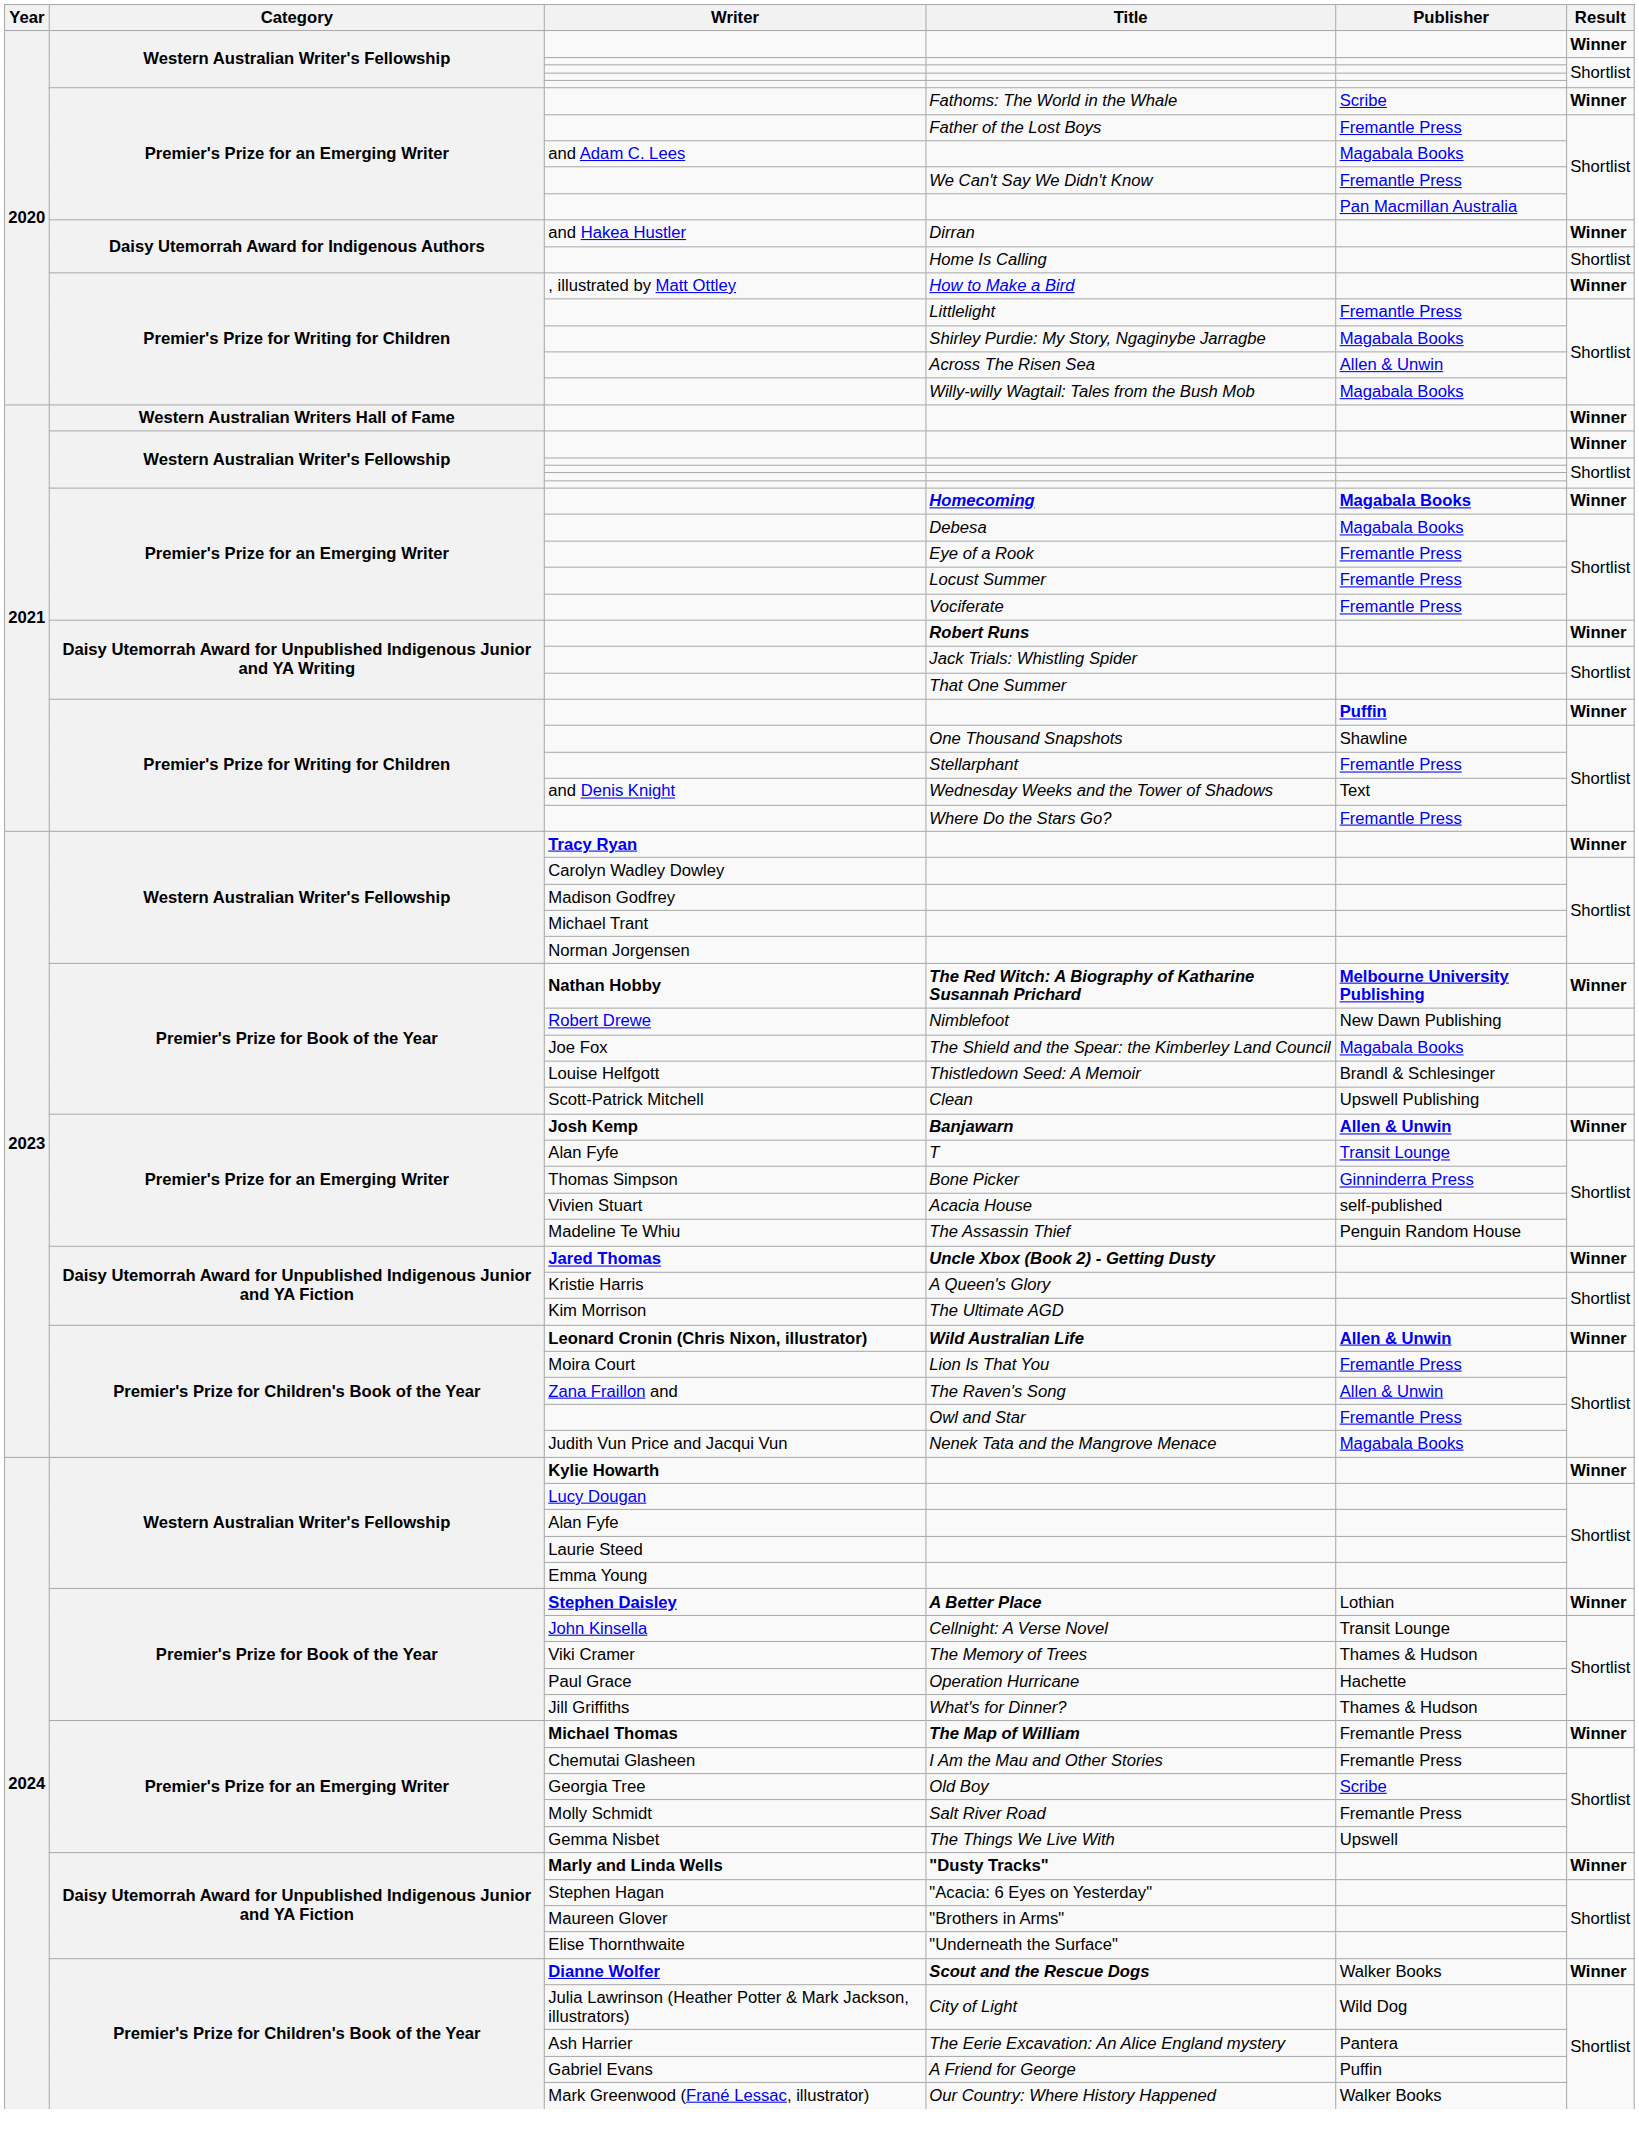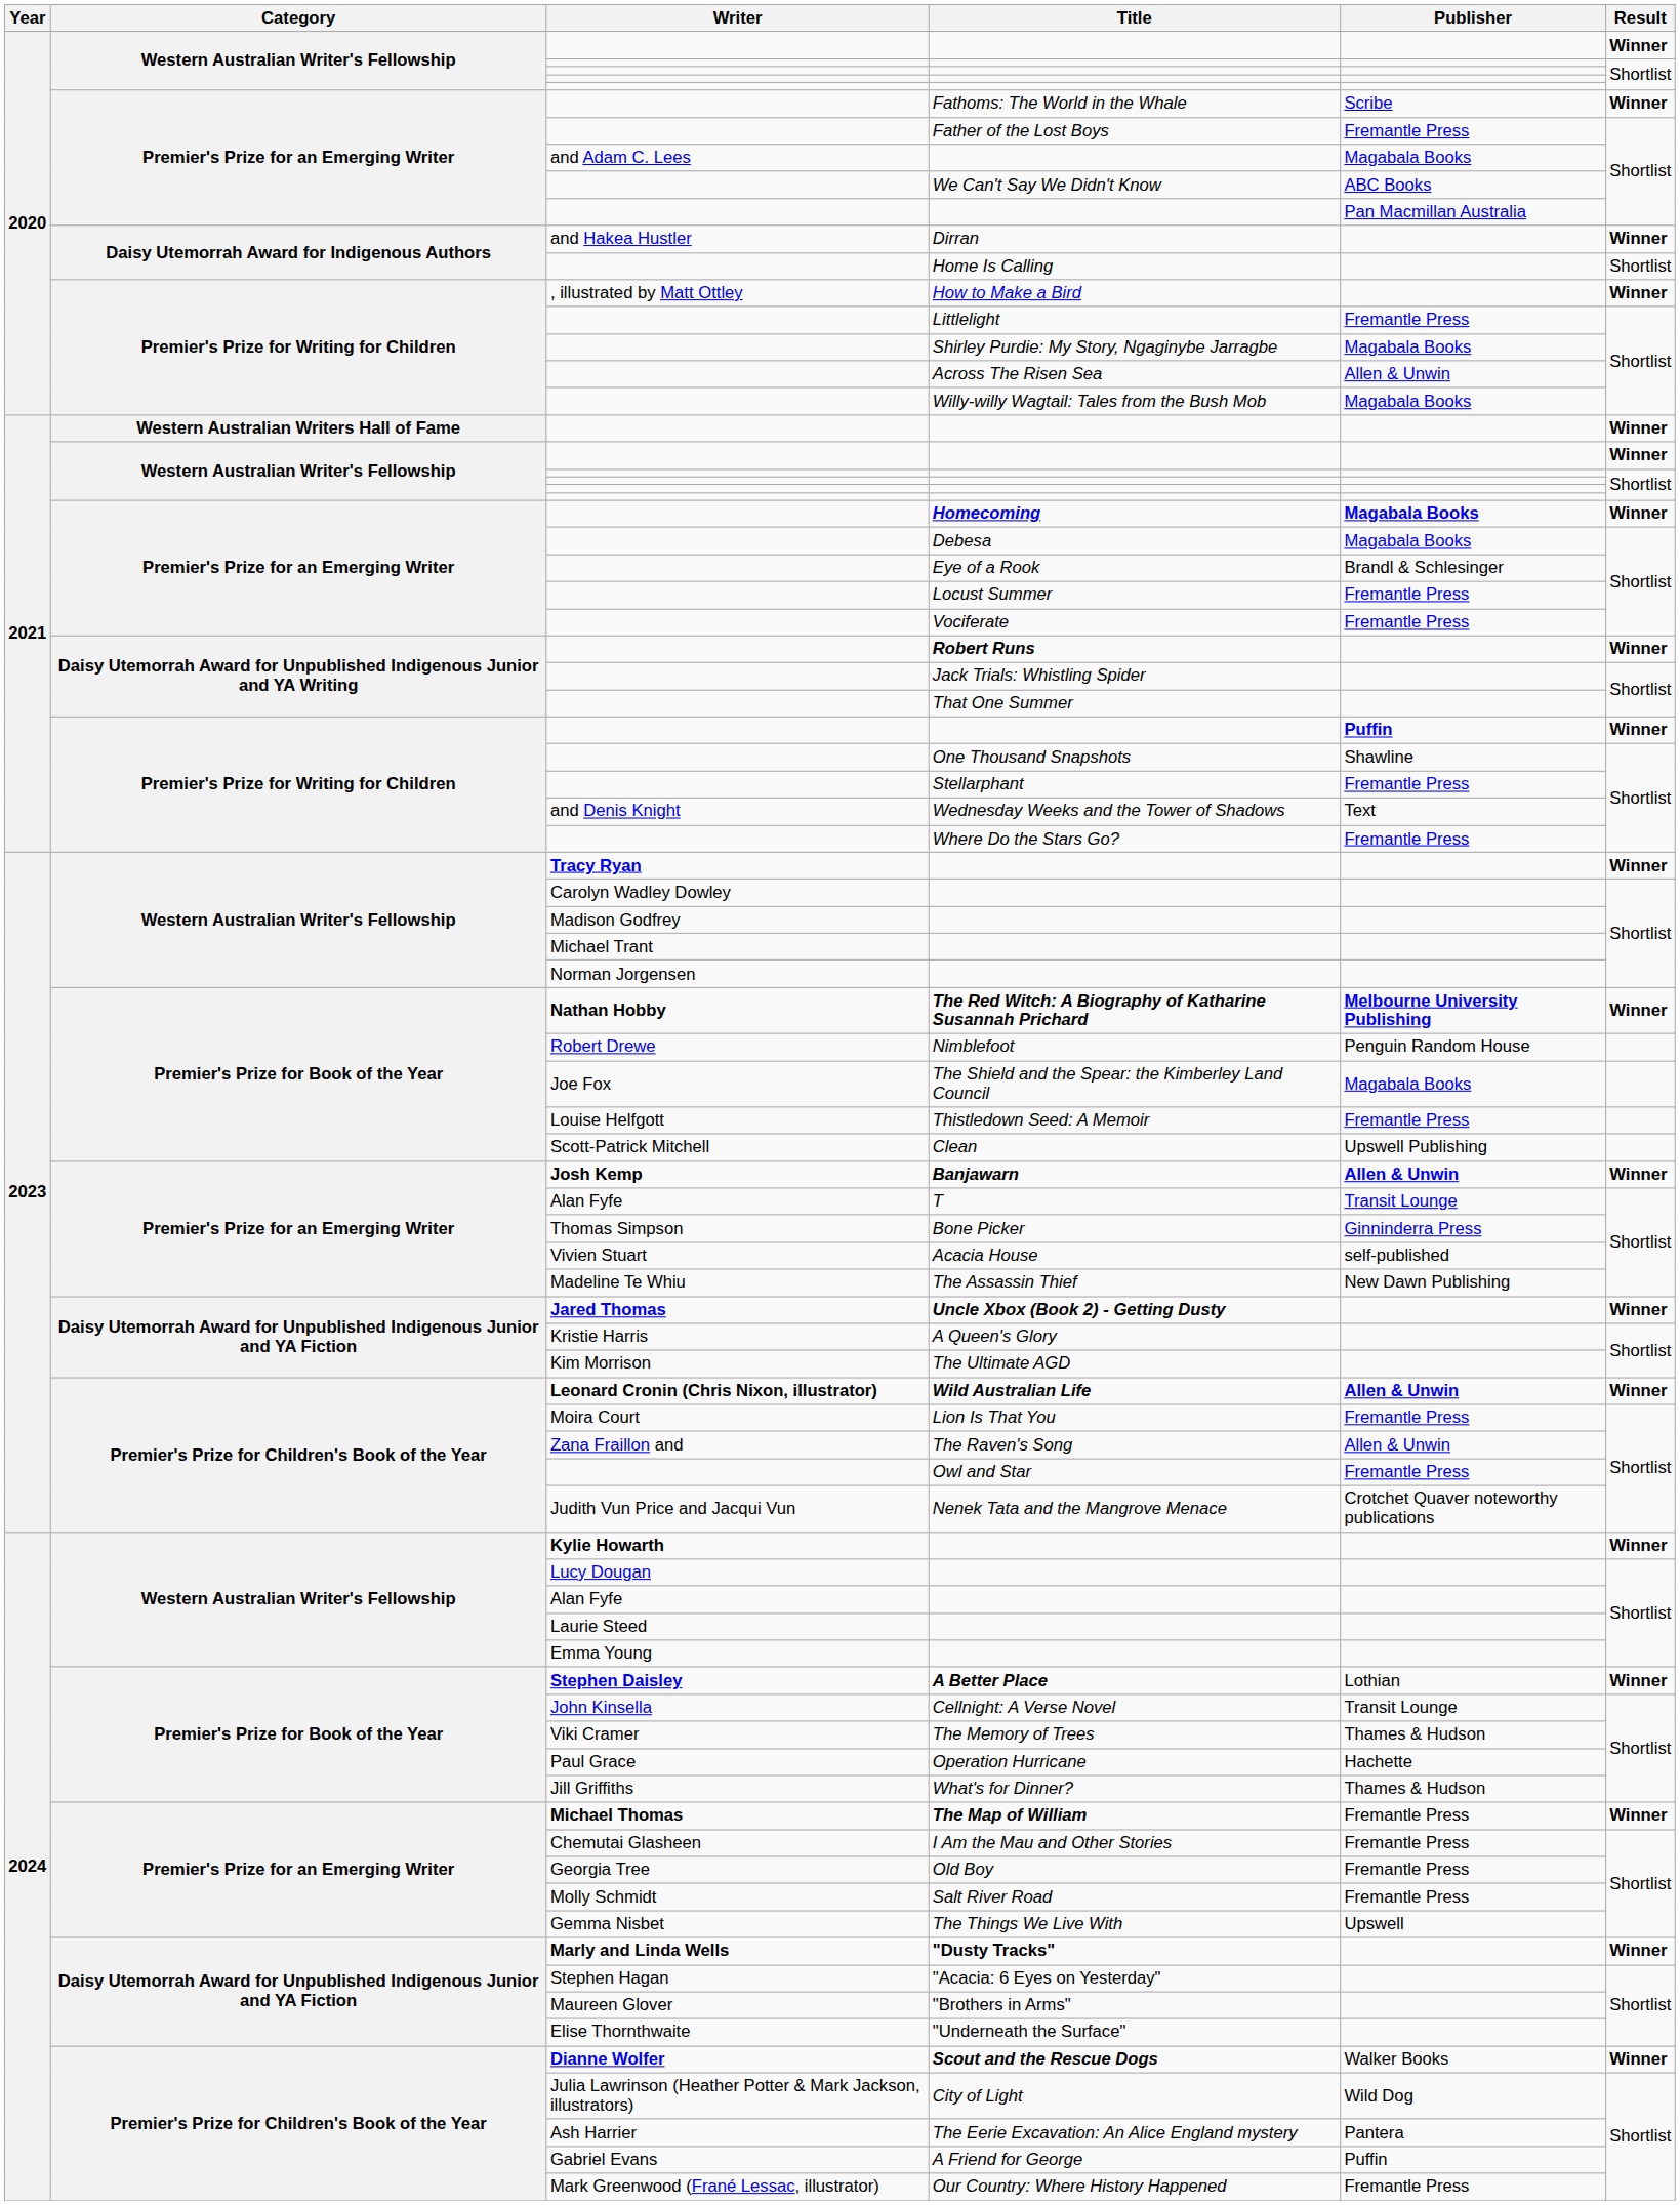We Can't Say We Didn't Know | Publisher: Fremantle Press -> ABC Books
Eye of a Rook | Publisher: Fremantle Press -> Brandl & Schlesinger
Nimblefoot | Publisher: New Dawn Publishing -> Penguin Random House
Thistledown Seed: A Memoir | Publisher: Brandl & Schlesinger -> Fremantle Press
The Assassin Thief | Publisher: Penguin Random House -> New Dawn Publishing
Nenek Tata and the Mangrove Menace | Publisher: Magabala Books -> Crotchet Quaver noteworthy publications
Old Boy | Publisher: Scribe -> Fremantle Press
Our Country: Where History Happened | Publisher: Walker Books -> Fremantle Press
